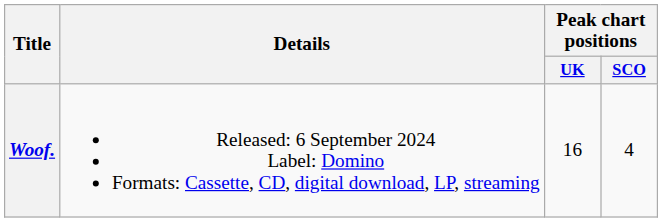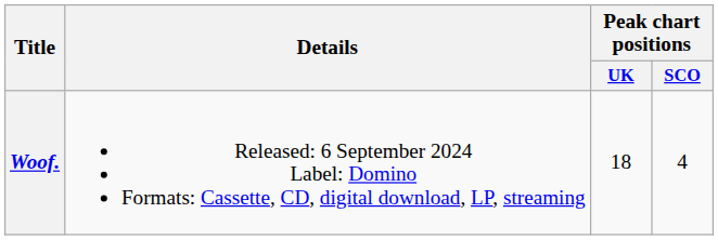Woof. | Peak chart positions / UK: 16 -> 18
